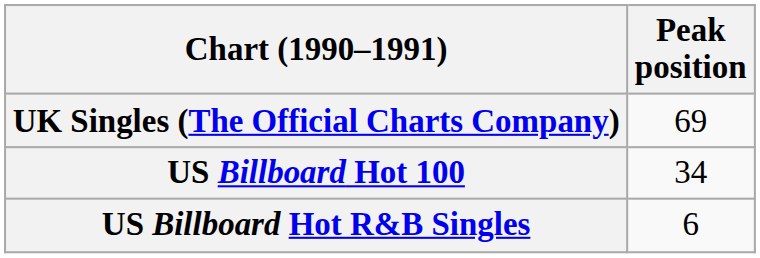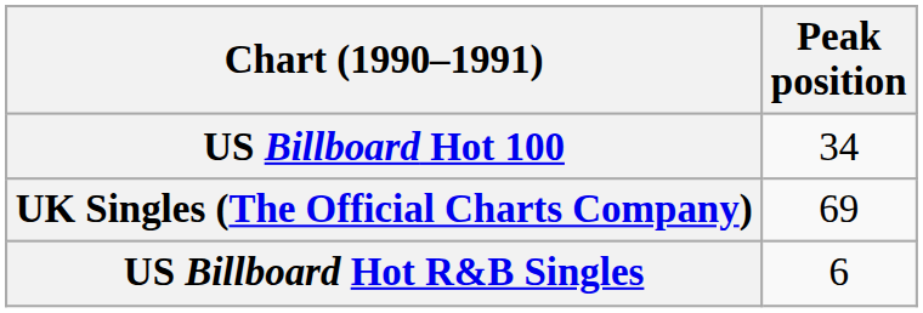rows swapped: UK Singles (The Official Charts Company) <-> US Billboard Hot 100
